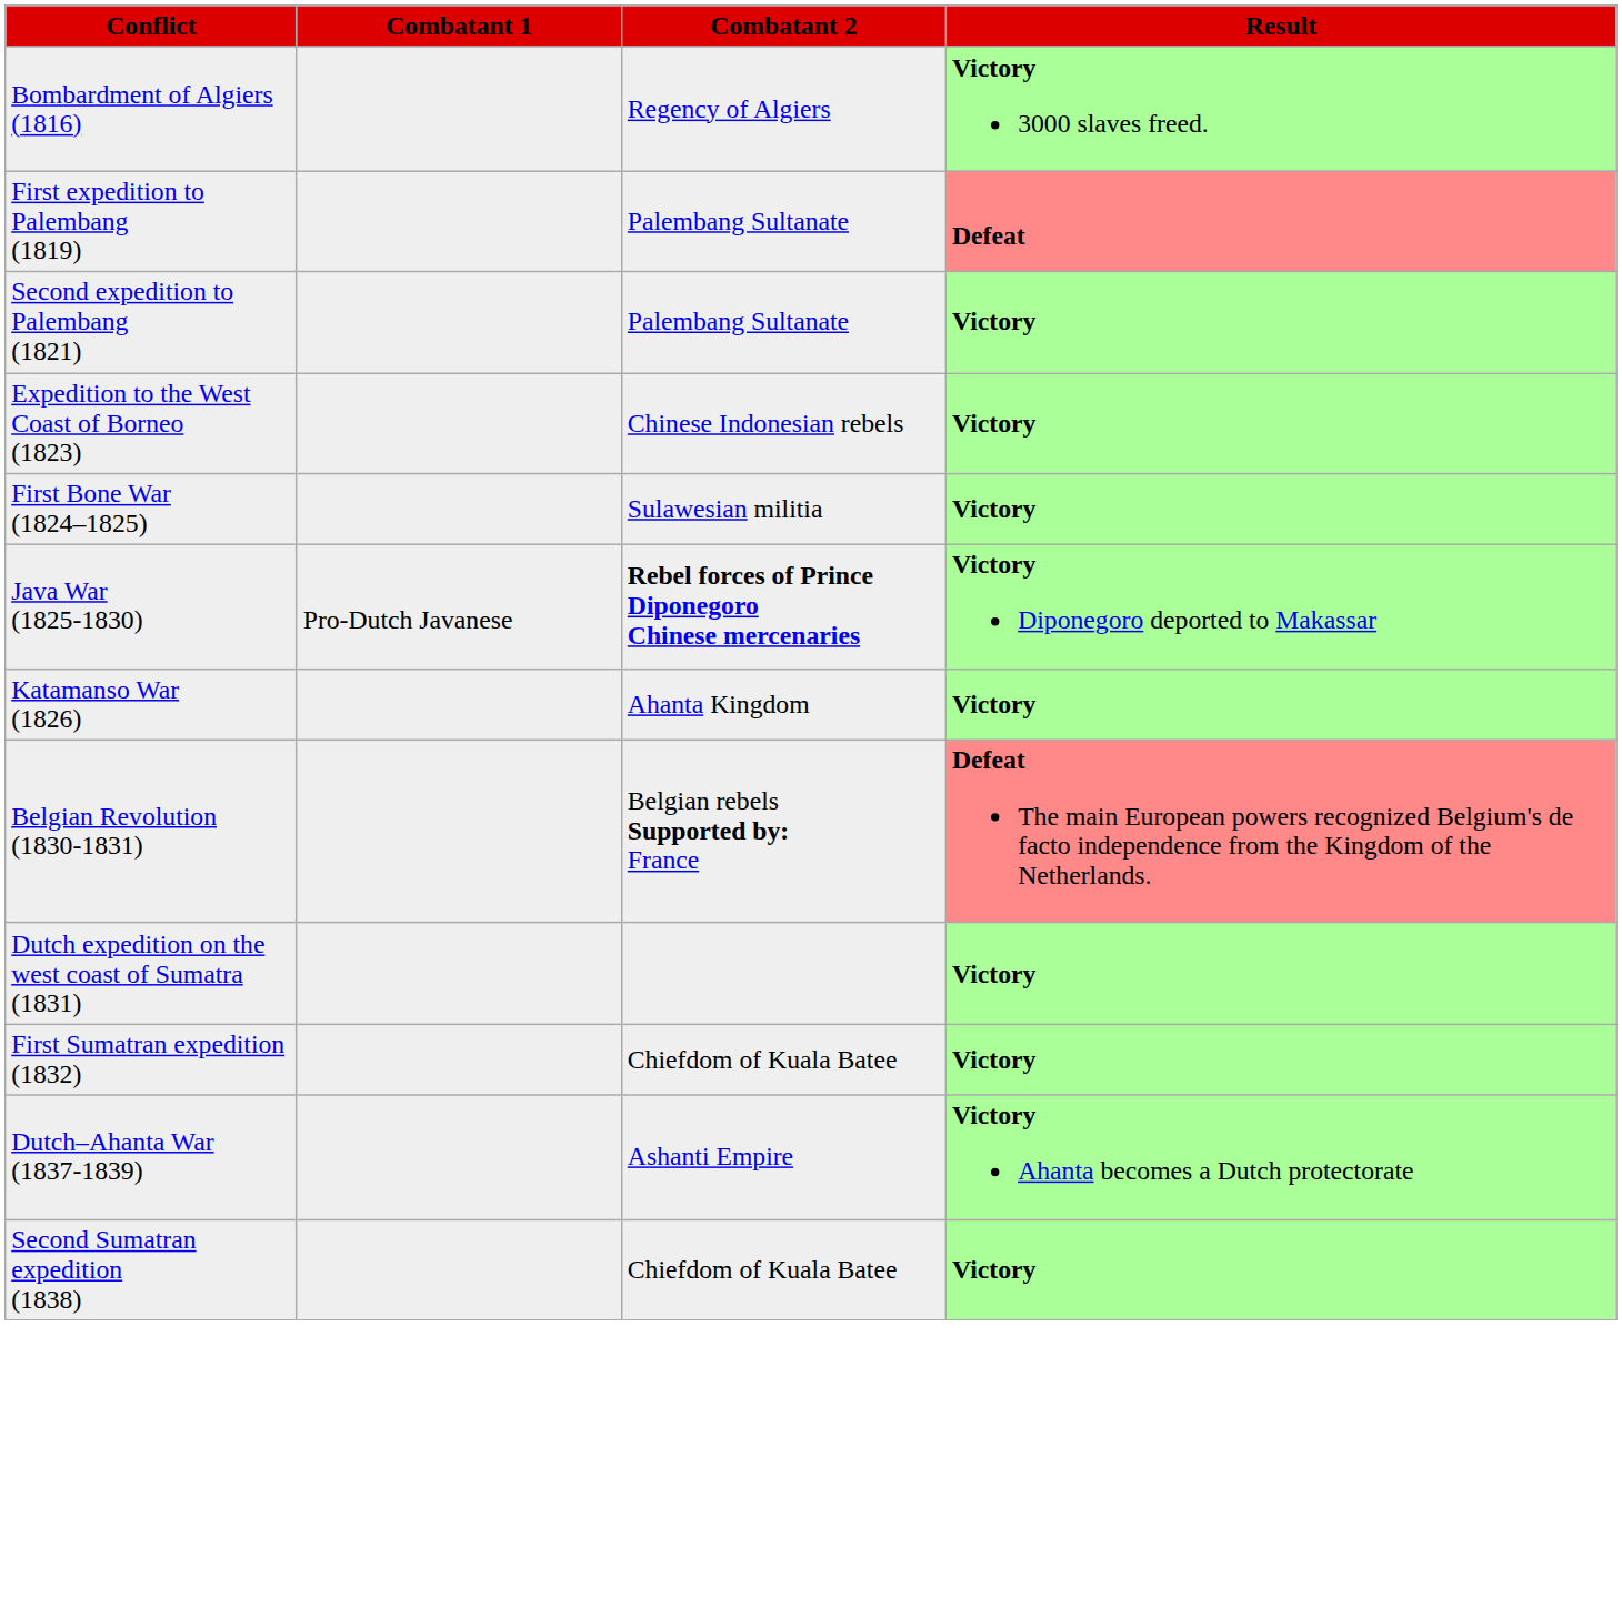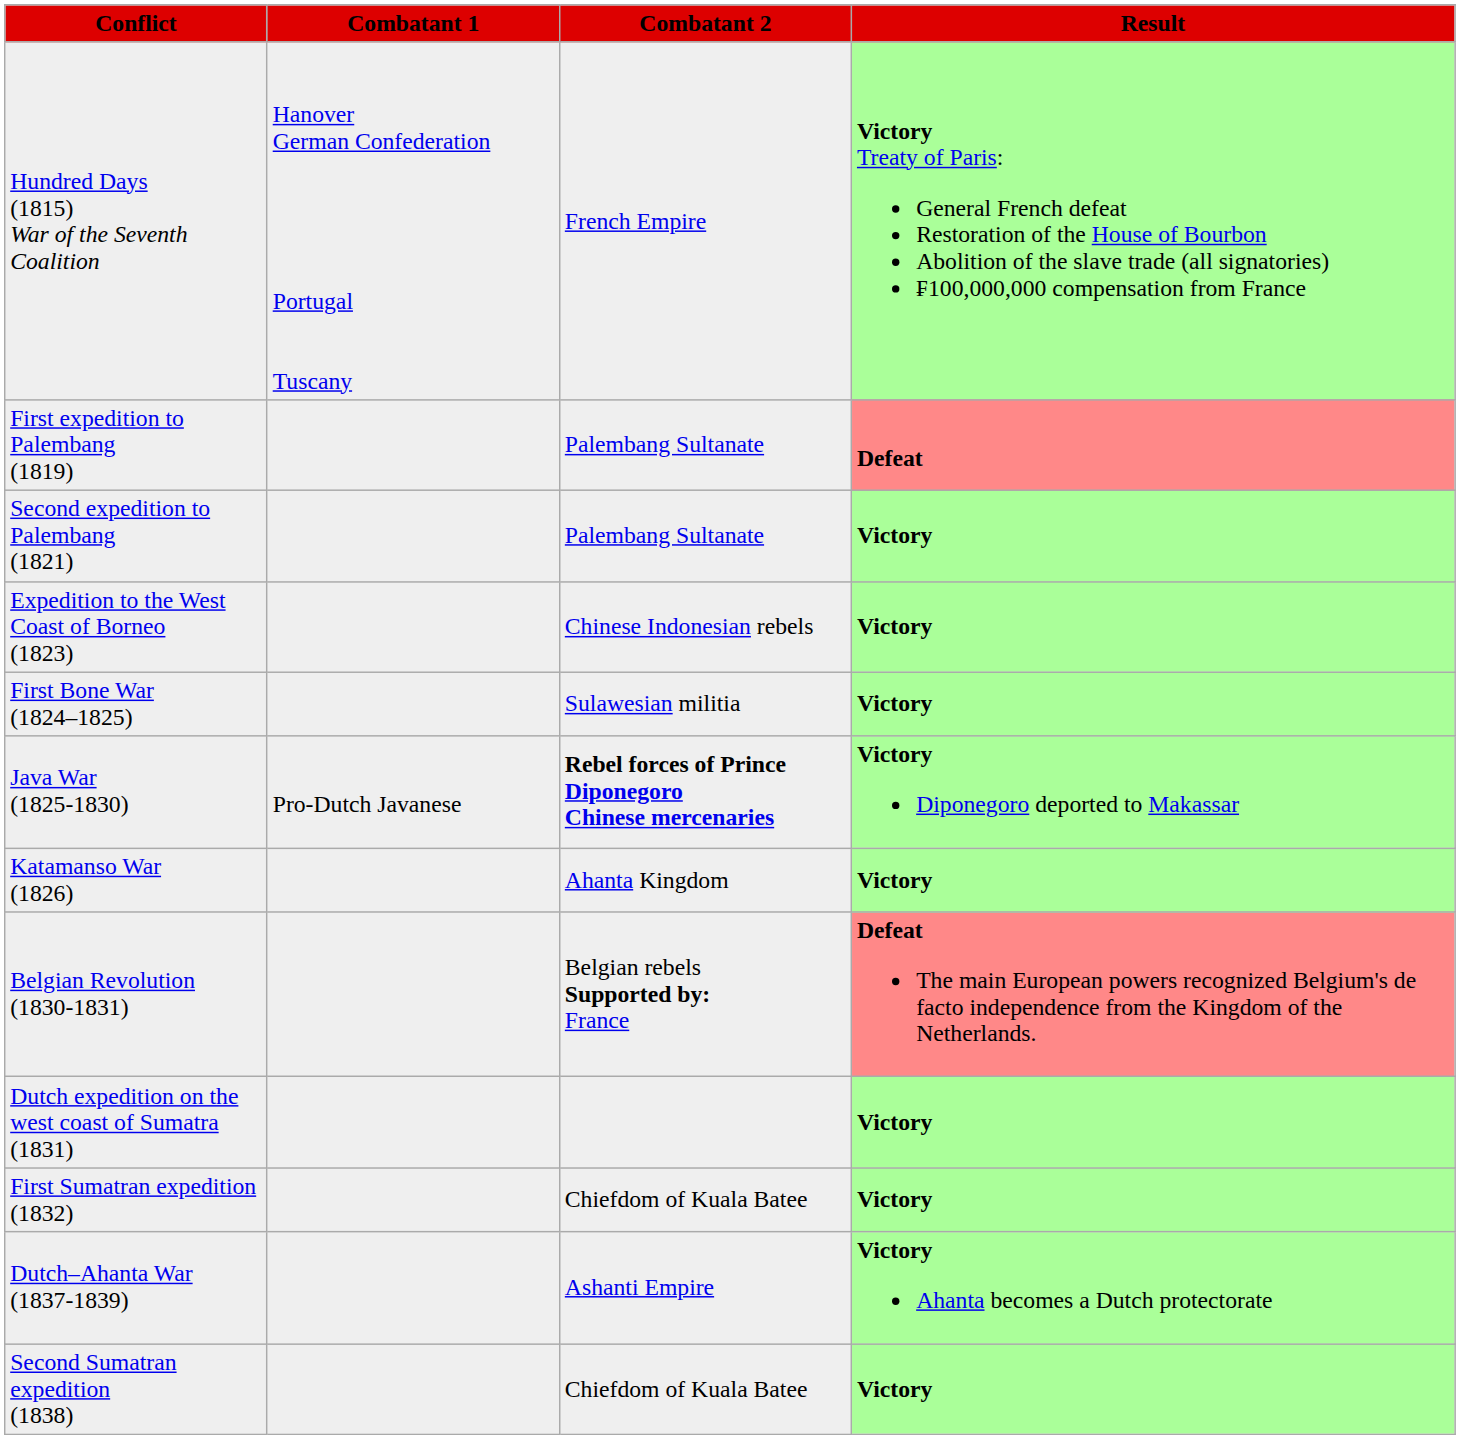+ row: Hundred Days (1815) War of the Seventh Coalition | Hanover German Confederation Portugal Tuscany | French Empire | Victory Treaty of Paris: General French defeat Restoration of the House of Bourbon Abolition of the slave trade (all signatories) ₣100,000,000 compensation from France
- row: Bombardment of Algiers (1816) | Regency of Algiers | Victory 3000 slaves freed.
